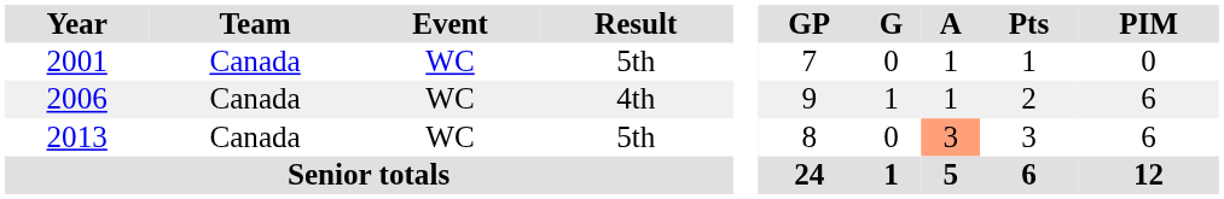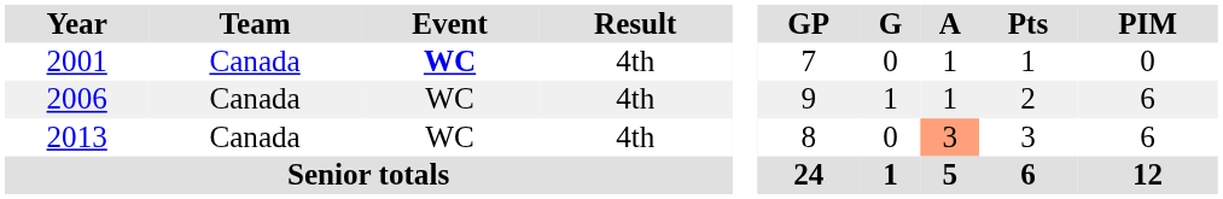2001 | Event: normal -> bold
2001 | Result: 5th -> 4th
2013 | Result: 5th -> 4th
